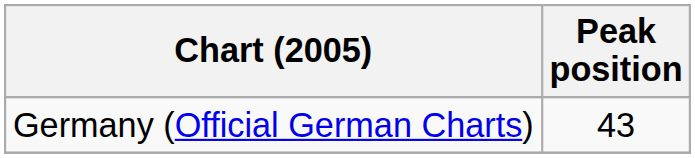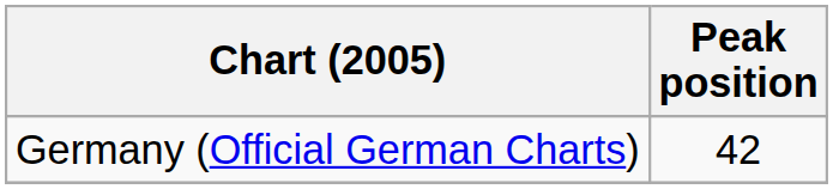Germany (Official German Charts) | Peak position: 43 -> 42
